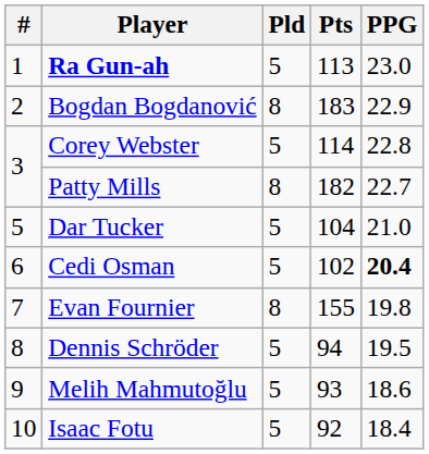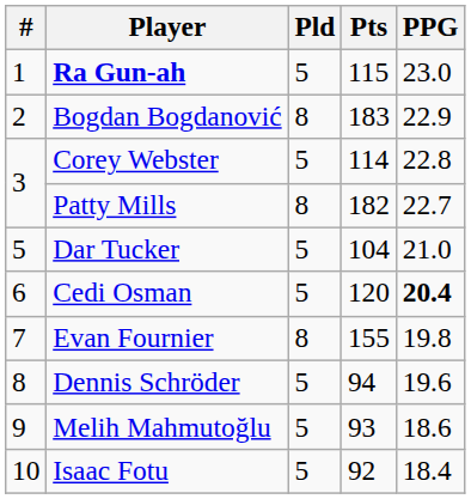Ra Gun-ah | Pts: 113 -> 115
Cedi Osman | Pts: 102 -> 120
Dennis Schröder | PPG: 19.5 -> 19.6
